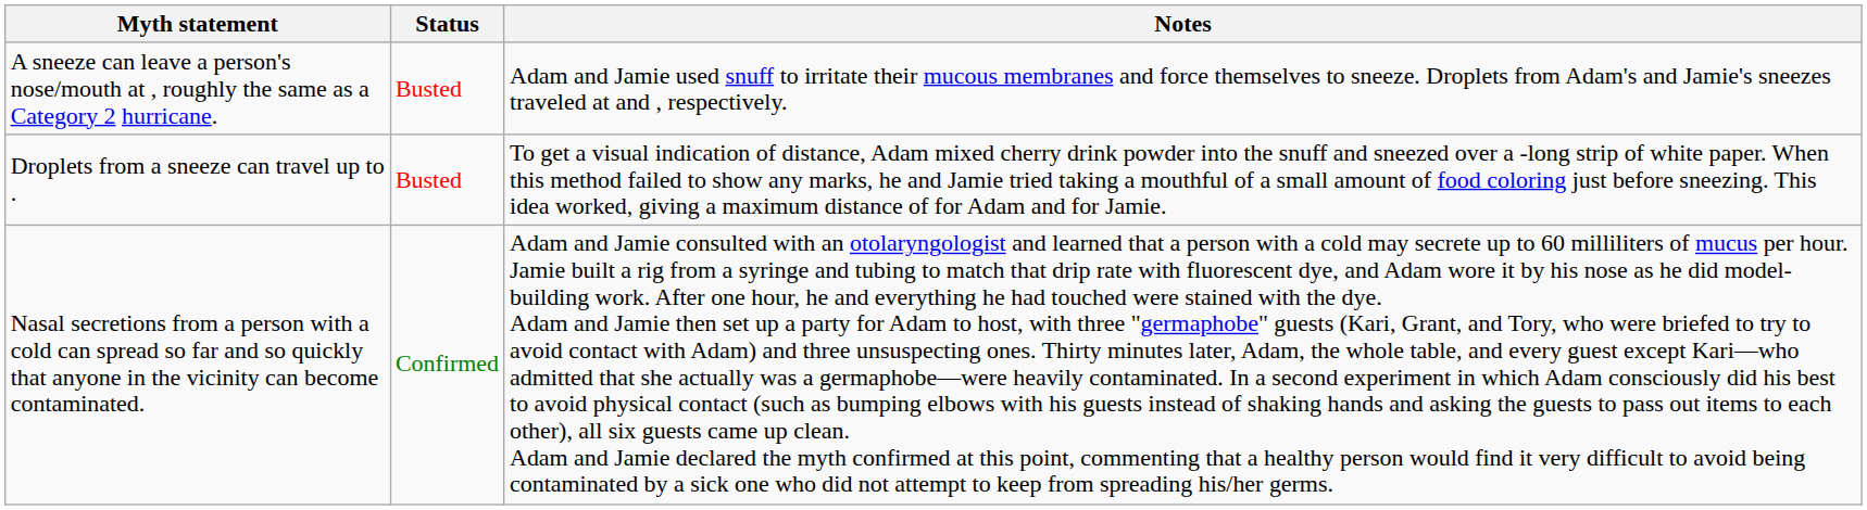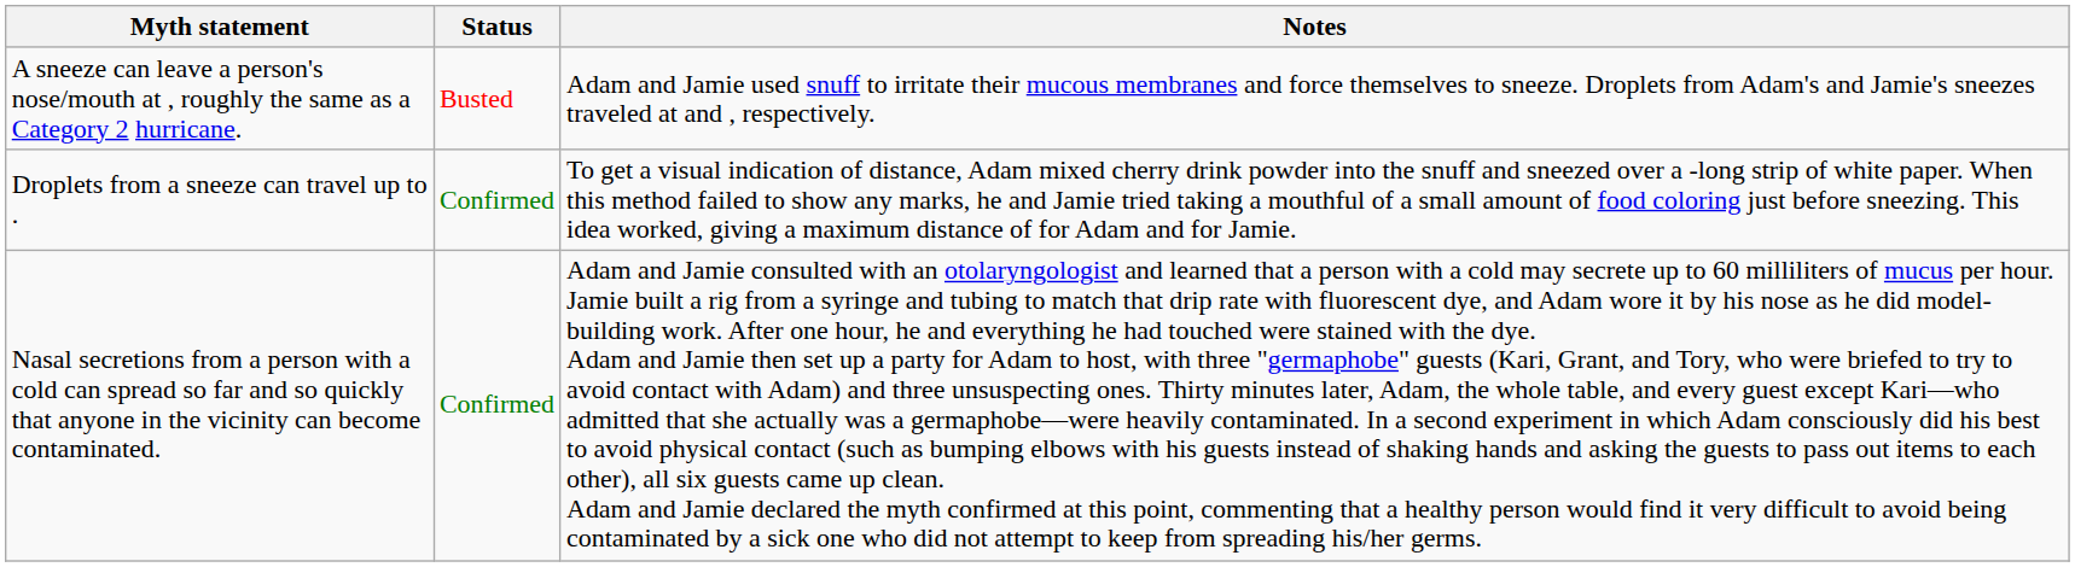Droplets from a sneeze can travel up to . | Status: Busted -> Confirmed
